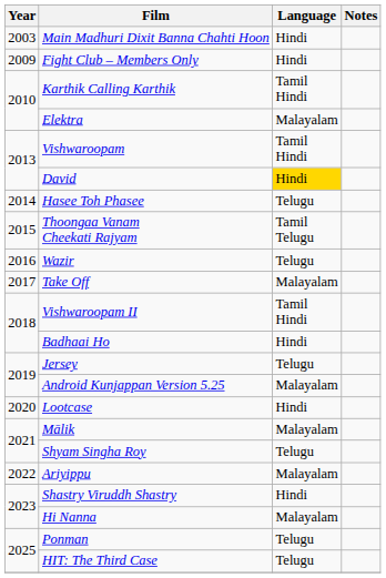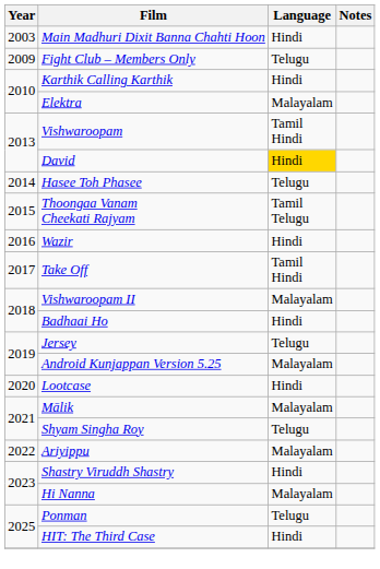Fight Club – Members Only | Language: Hindi -> Telugu
Karthik Calling Karthik | Language: Tamil Hindi -> Hindi
Wazir | Language: Telugu -> Hindi
Take Off | Language: Malayalam -> Tamil Hindi
Vishwaroopam II | Language: Tamil Hindi -> Malayalam
HIT: The Third Case | Language: Telugu -> Hindi
